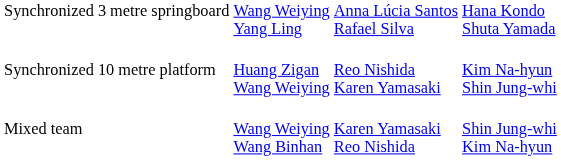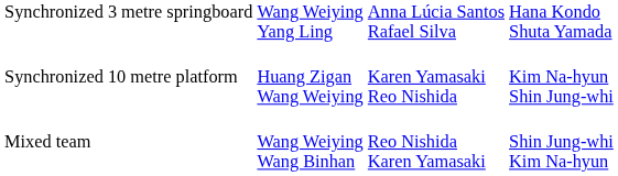Synchronized 10 metre platform | column 3: Reo Nishida Karen Yamasaki -> Karen Yamasaki Reo Nishida
Mixed team | column 3: Karen Yamasaki Reo Nishida -> Reo Nishida Karen Yamasaki
